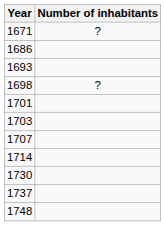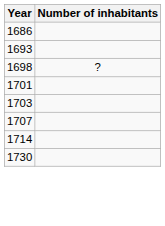- row: 1671 | ?
- row: 1737
- row: 1748
